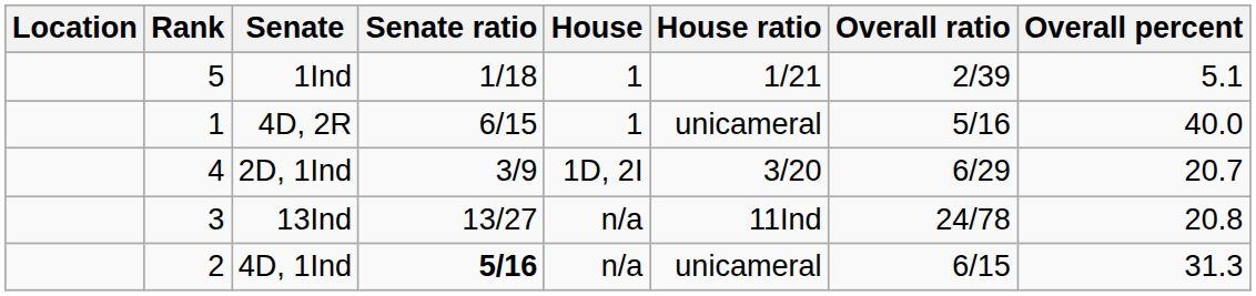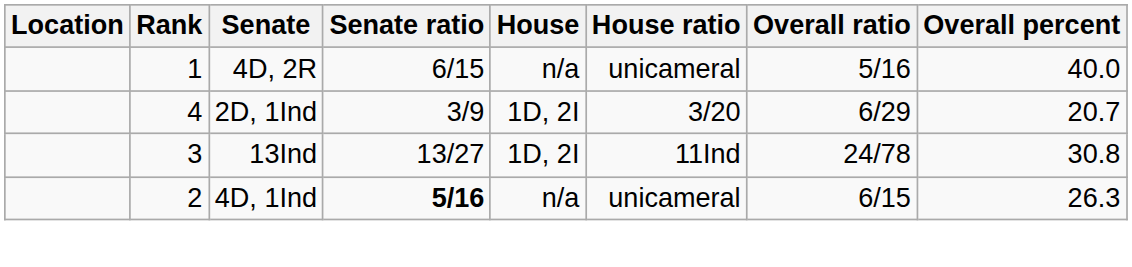- row: 5 | 1Ind | 1/18 | 1 | 1/21 | 2/39 | 5.1
4D, 2R | House: 1 -> n/a
13Ind | House: n/a -> 1D, 2I
13Ind | Overall percent: 20.8 -> 30.8
4D, 1Ind | Overall percent: 31.3 -> 26.3
